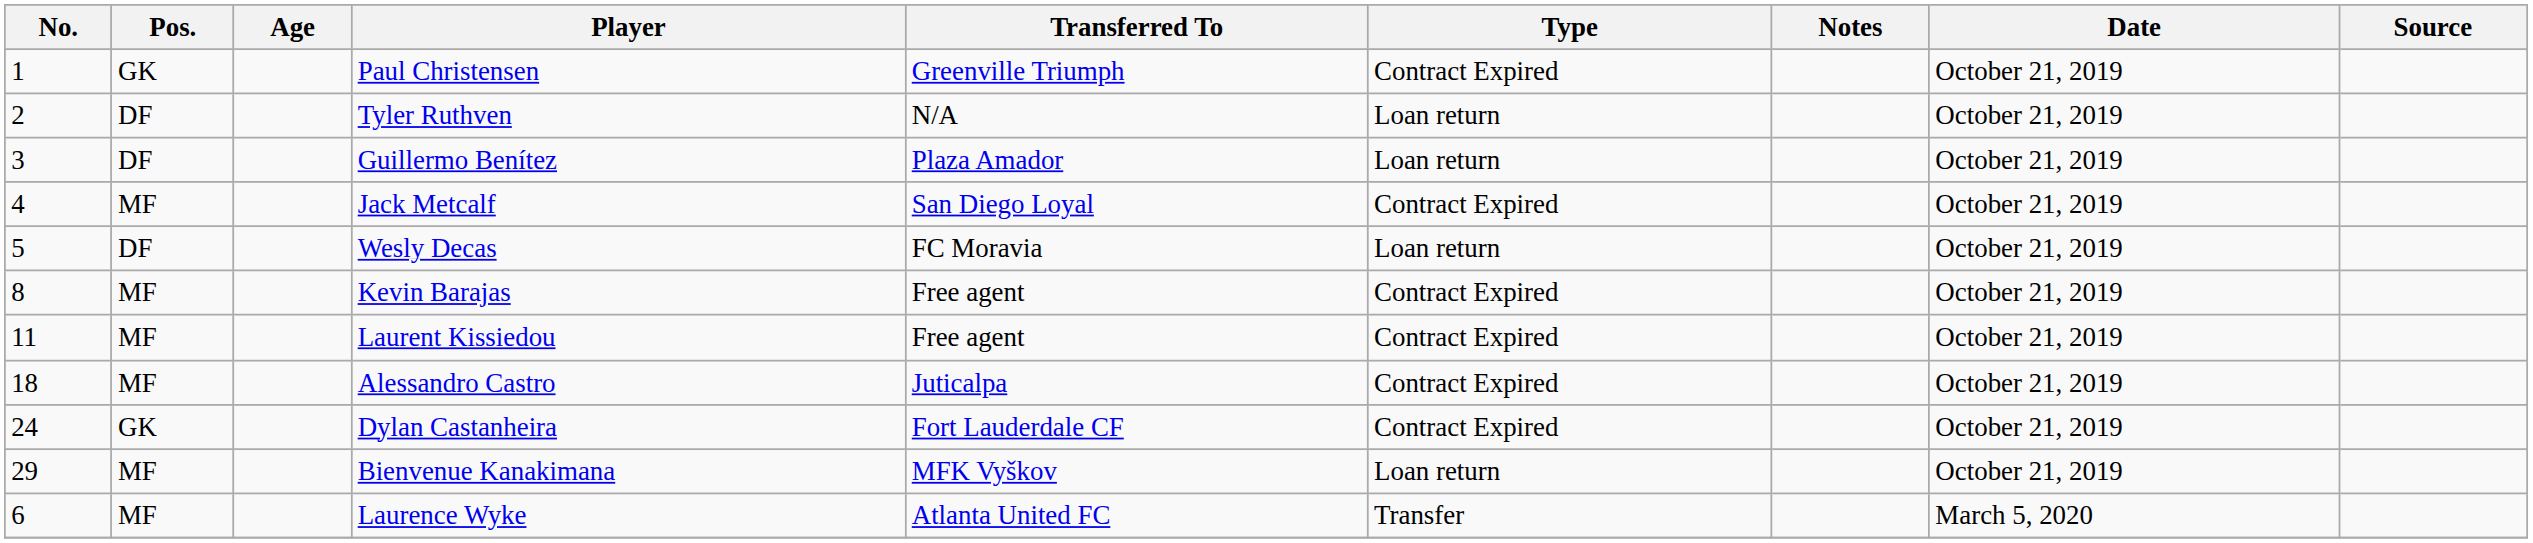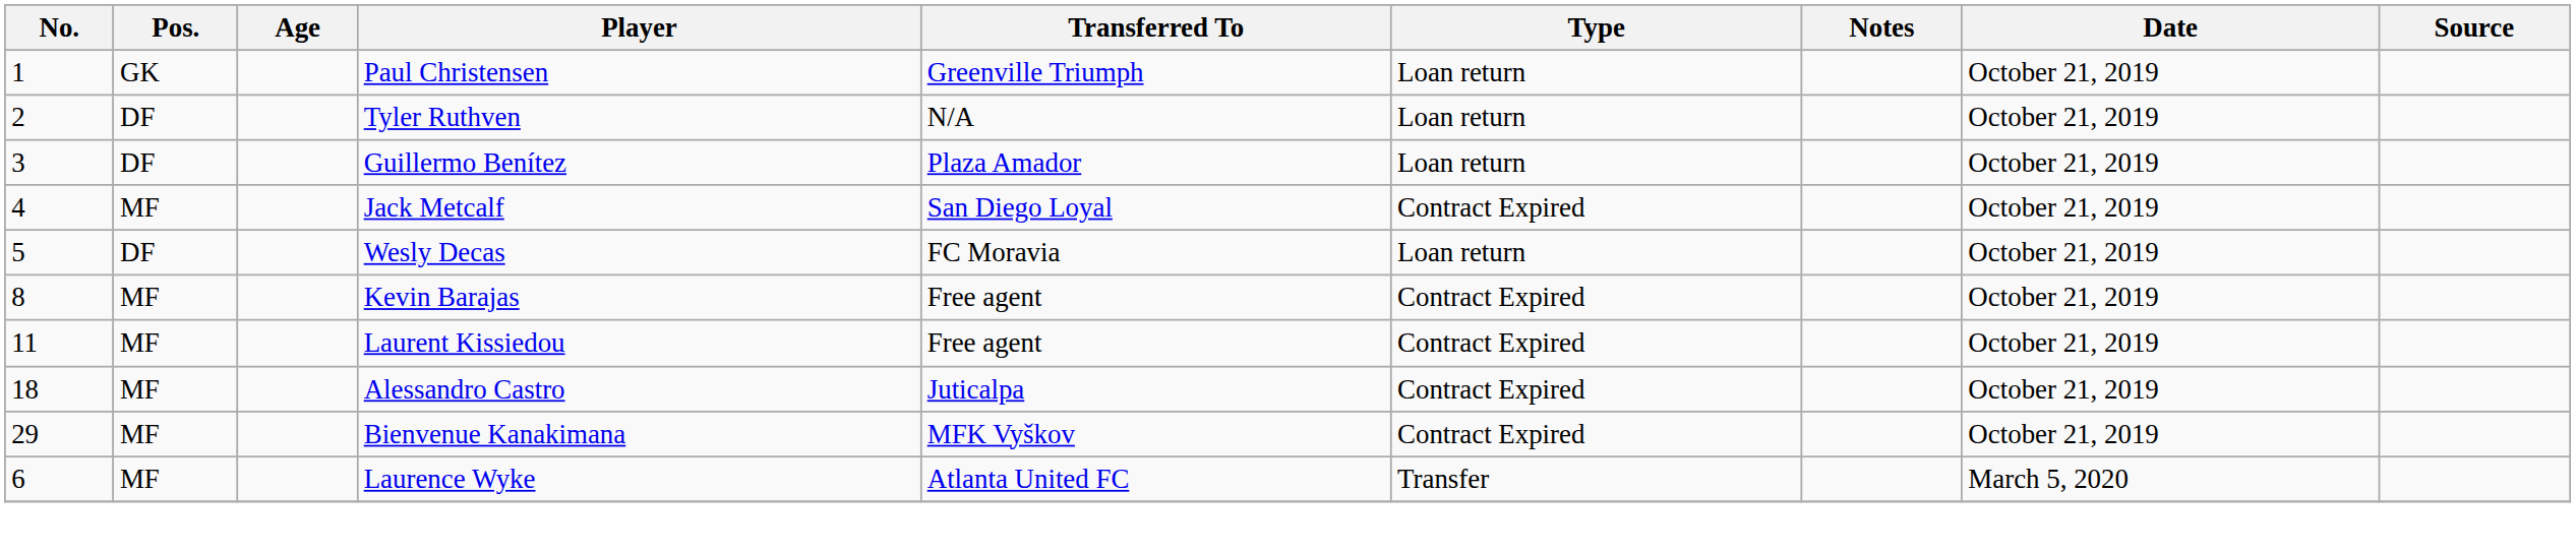Paul Christensen | Type: Contract Expired -> Loan return
- row: 24 | GK | Dylan Castanheira | Fort Lauderdale CF | Contract Expired | October 21, 2019
Bienvenue Kanakimana | Type: Loan return -> Contract Expired
